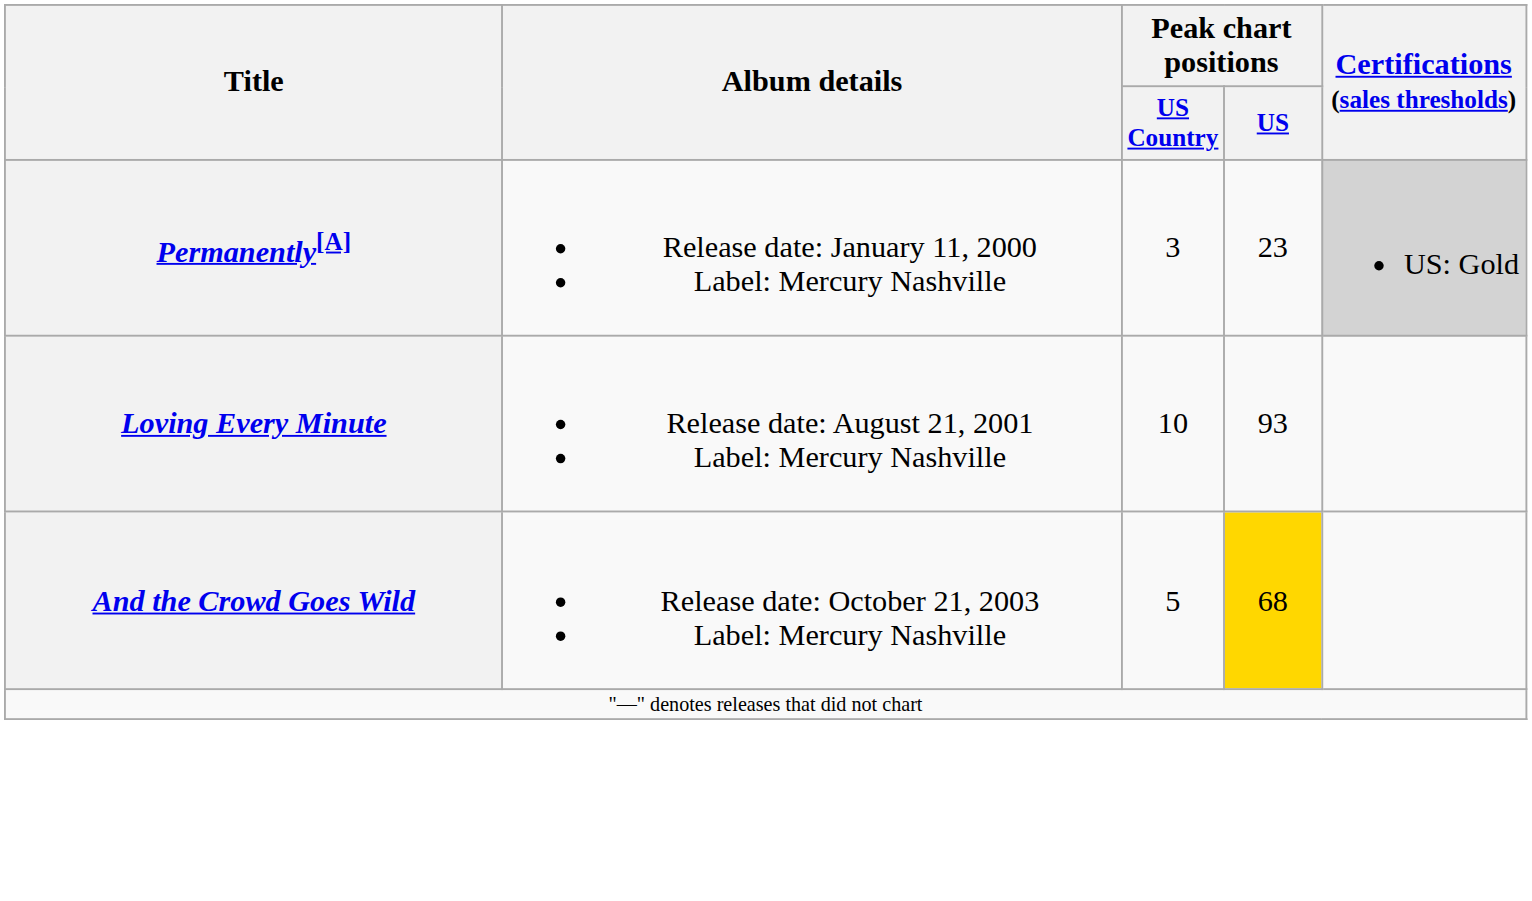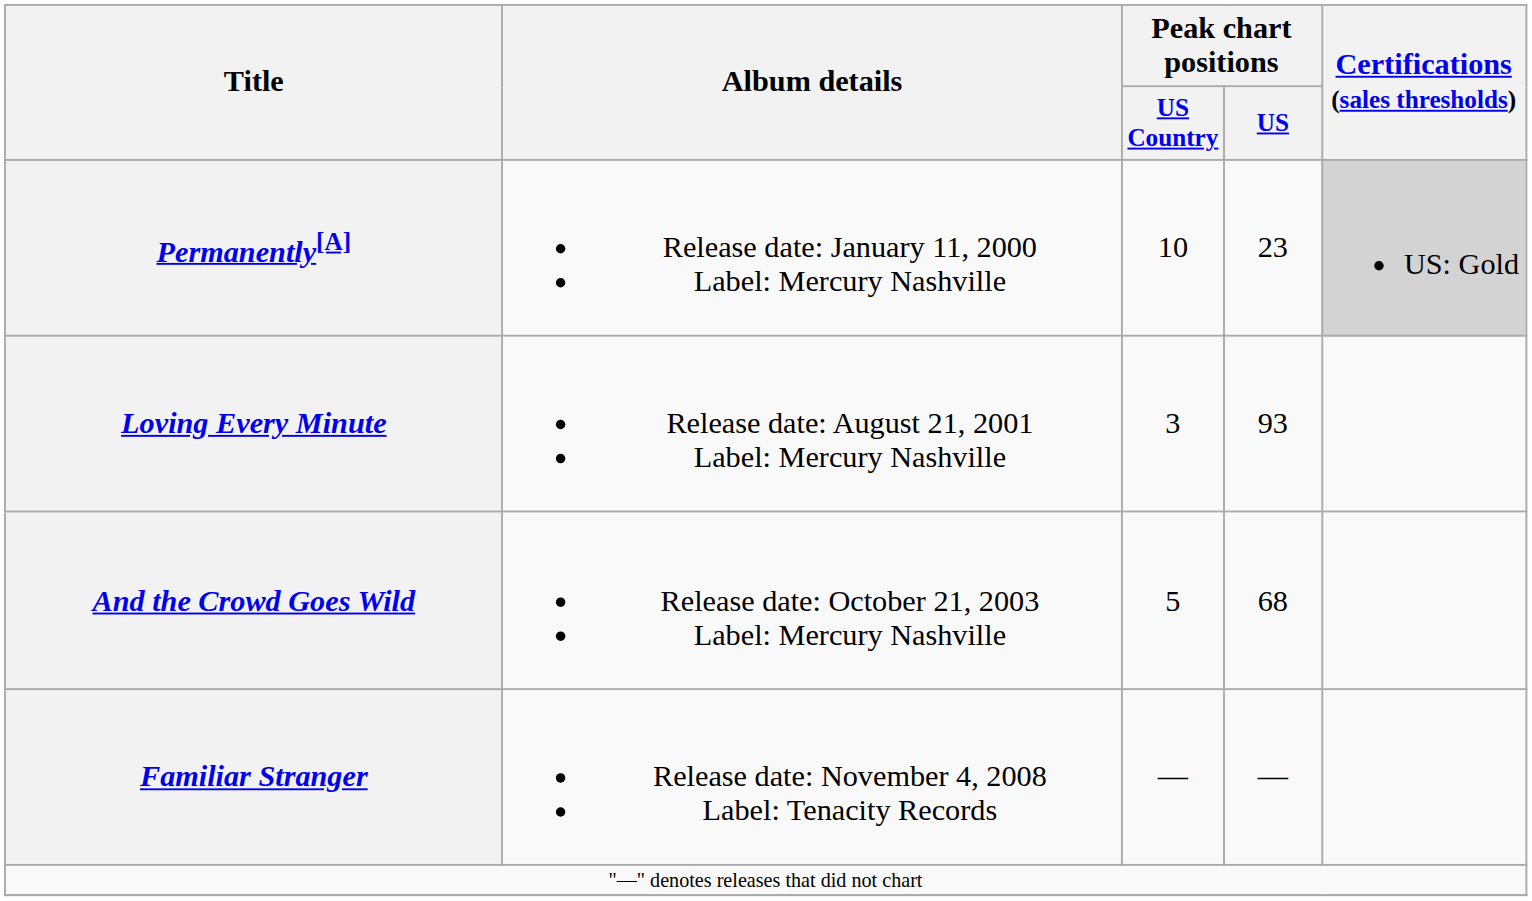Permanently[A] | Peak chart positions / US Country: 3 -> 10
Loving Every Minute | Peak chart positions / US Country: 10 -> 3
And the Crowd Goes Wild | Peak chart positions / US: gold background -> no background
+ row: Familiar Stranger | Release date: November 4, 2008 Label: Tenacity Records | — | —
